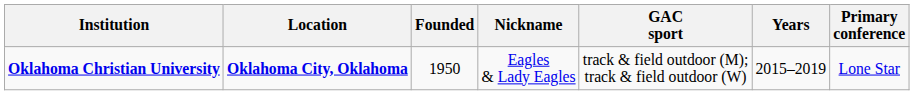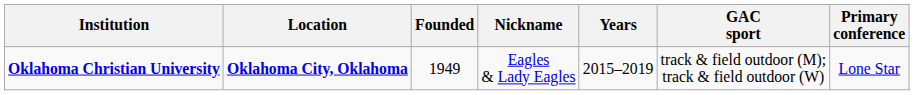columns swapped: Years <-> GAC sport
Oklahoma Christian University | Founded: 1950 -> 1949
